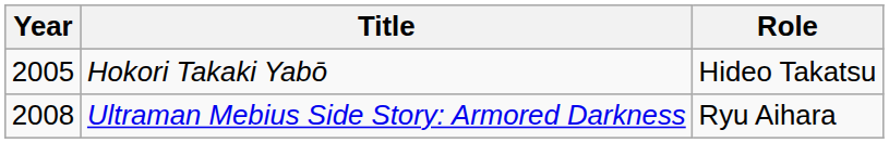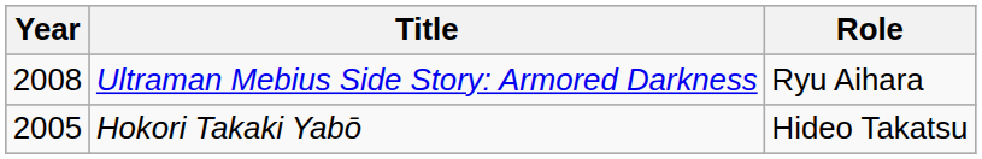rows swapped: Hokori Takaki Yabō <-> Ultraman Mebius Side Story: Armored Darkness
